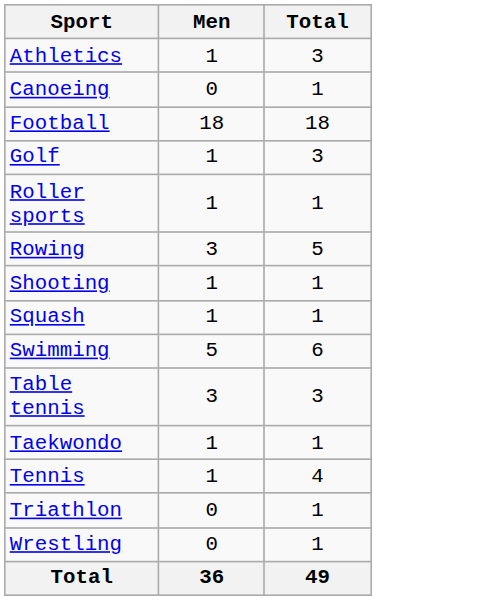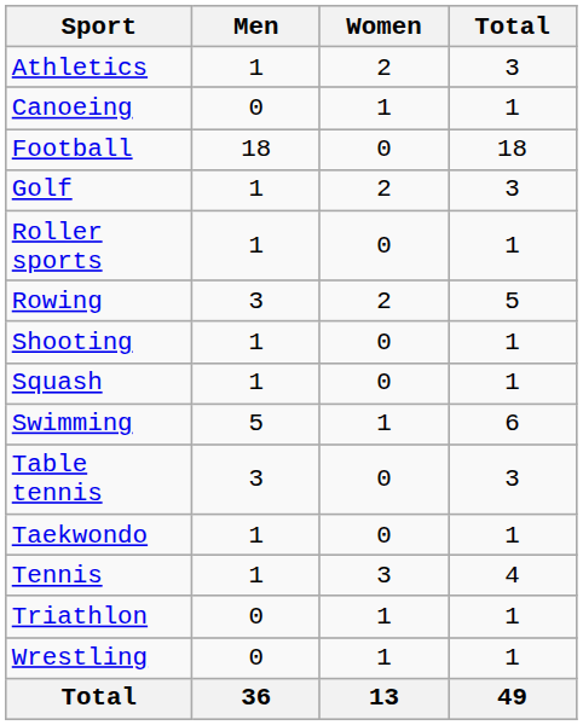+ column: Women | 2 | 1 | 0 | 2 | 0 | 2 | 0 | 0 | 1 | 0 | 0 | 3 | 1 | 1 | 13
